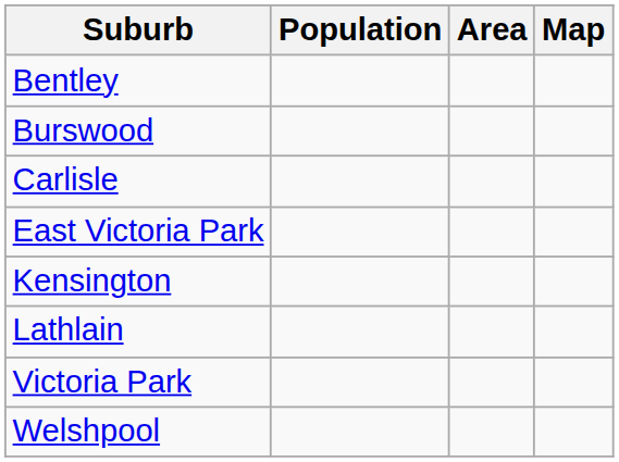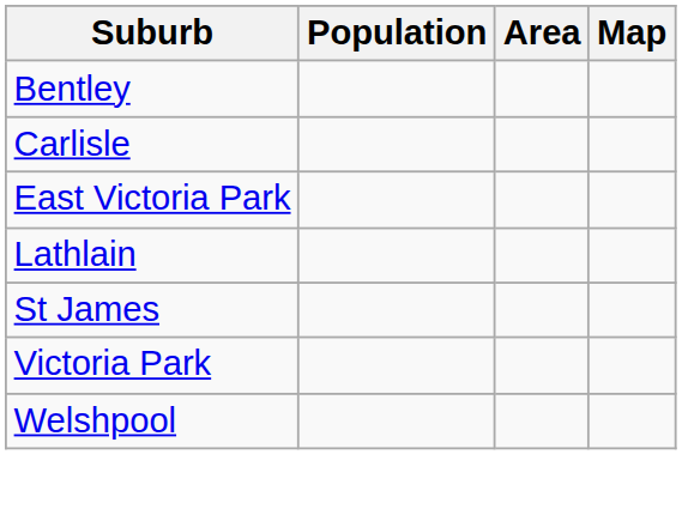- row: Burswood
- row: Kensington
+ row: St James
